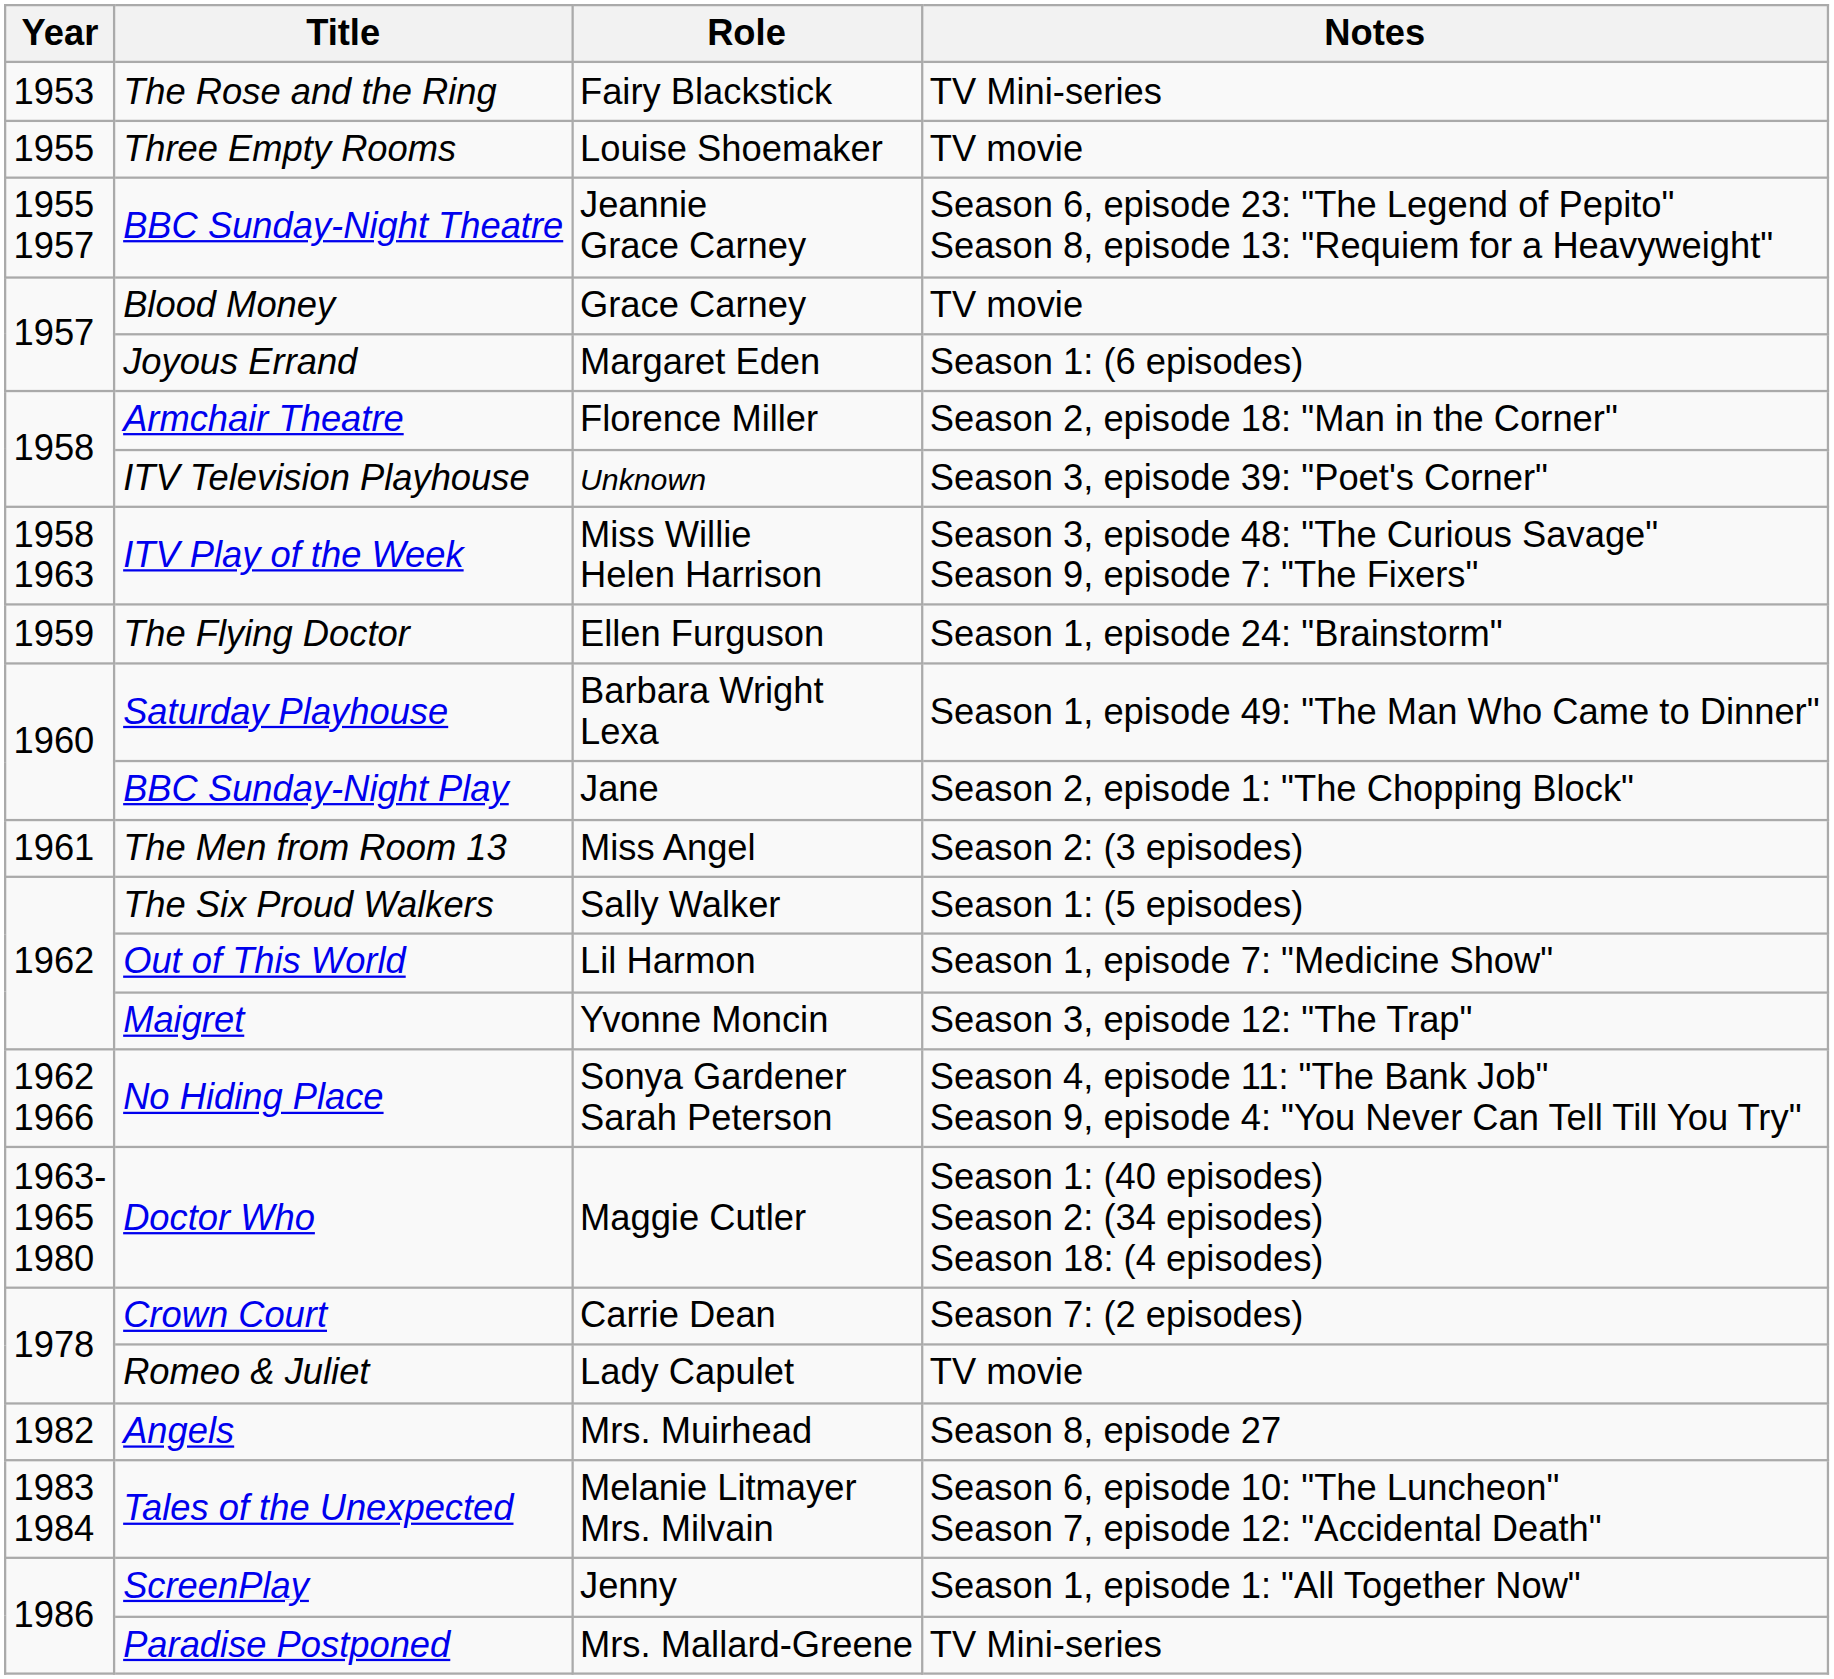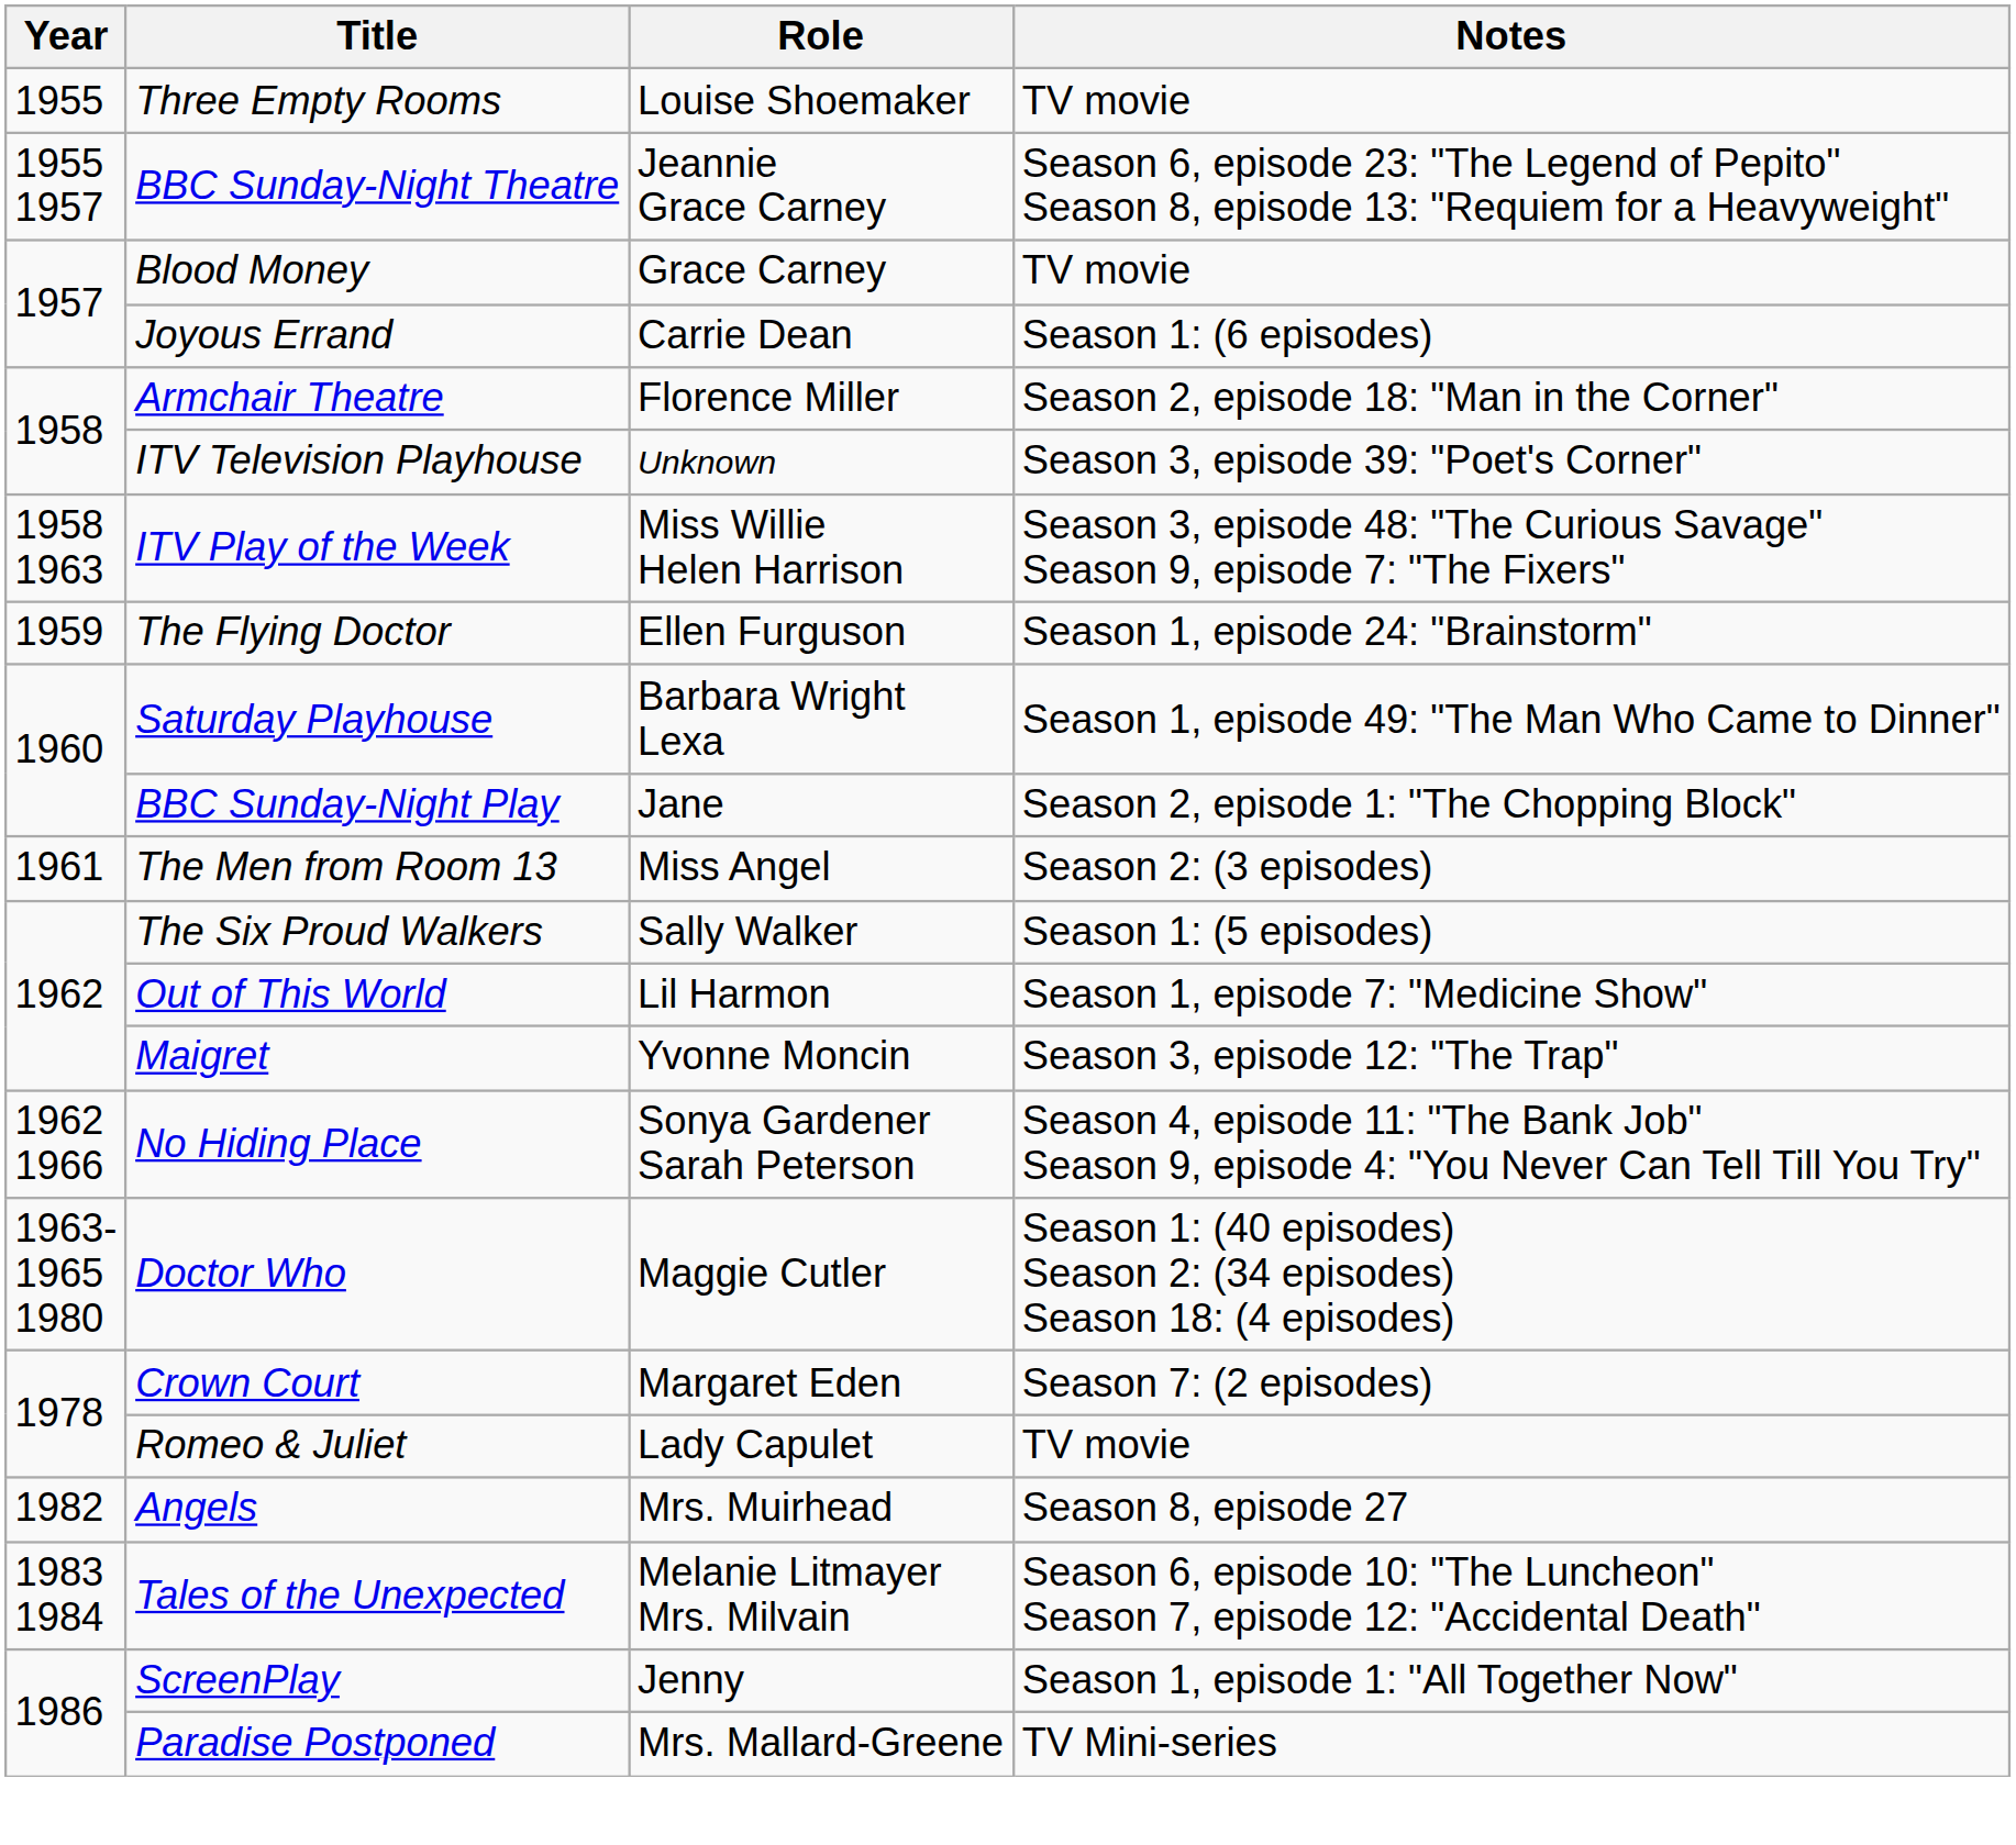- row: 1953 | The Rose and the Ring | Fairy Blackstick | TV Mini-series
Joyous Errand | Role: Margaret Eden -> Carrie Dean
Crown Court | Role: Carrie Dean -> Margaret Eden
